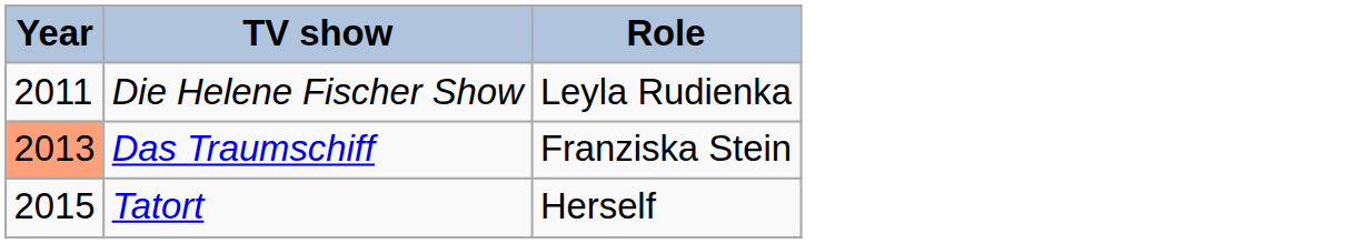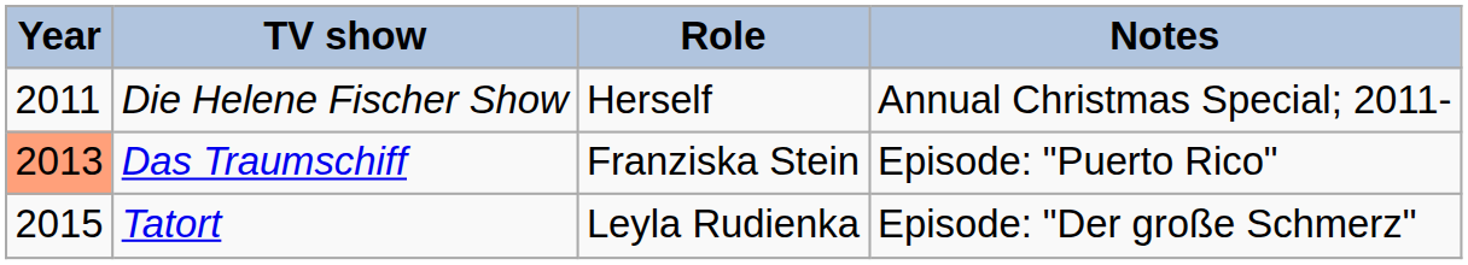+ column: Notes | Annual Christmas Special; 2011- | Episode: "Puerto Rico" | Episode: "Der große Schmerz"
Die Helene Fischer Show | Role: Leyla Rudienka -> Herself
Tatort | Role: Herself -> Leyla Rudienka
